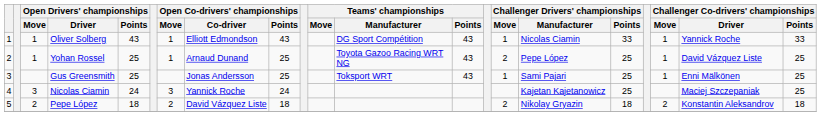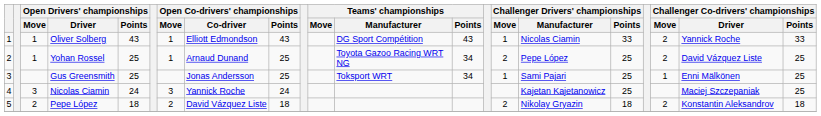Oliver Solberg | Challenger Co-drivers' championships / Move: 1 -> 2
Yohan Rossel | Teams' championships / Points: 43 -> 34
Yohan Rossel | Challenger Co-drivers' championships / Move: 1 -> 2
Gus Greensmith | Teams' championships / Points: 43 -> 34
